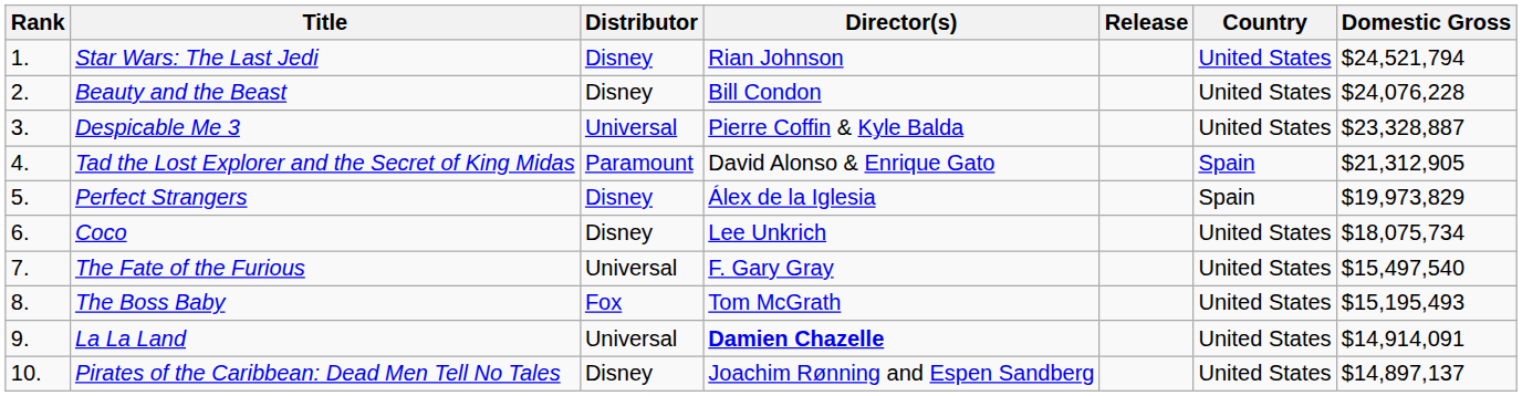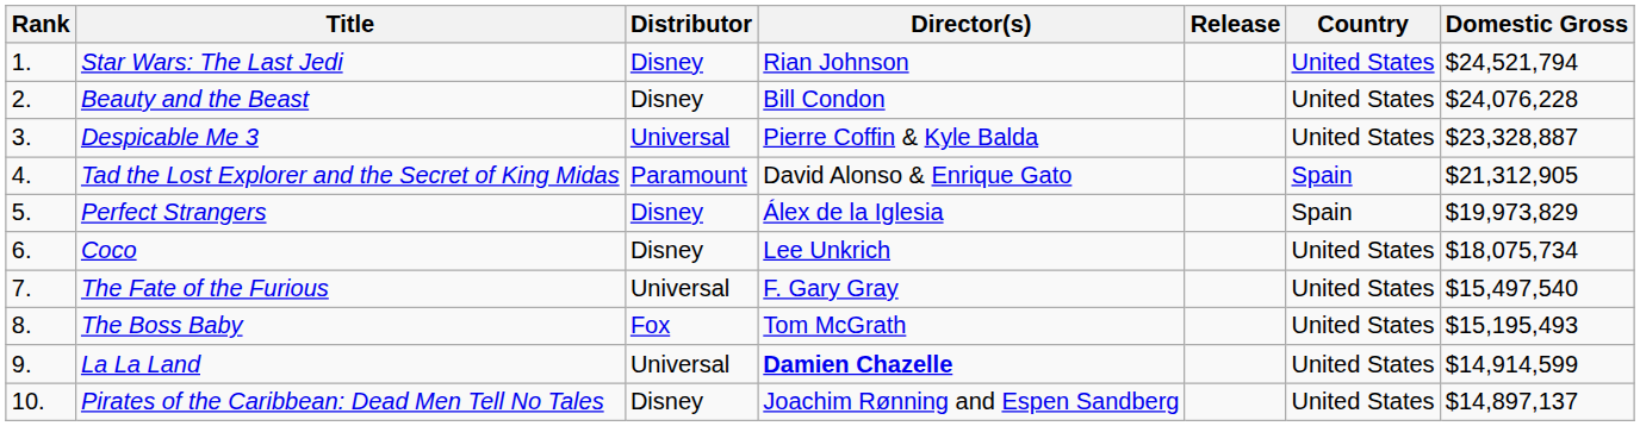La La Land | Domestic Gross: $14,914,091 -> $14,914,599
